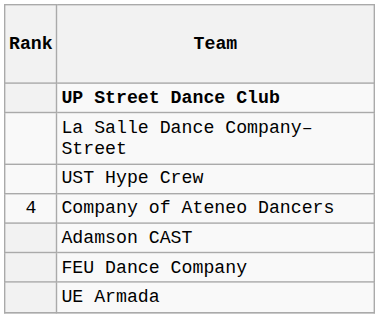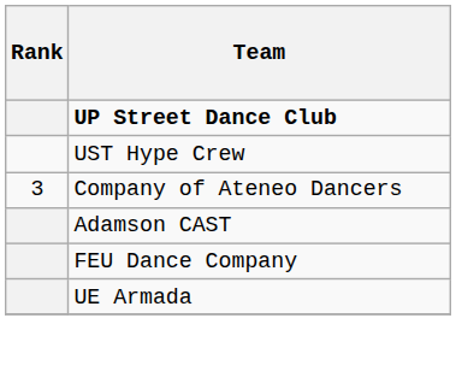- row: La Salle Dance Company–Street
Company of Ateneo Dancers | Rank: 4 -> 3
